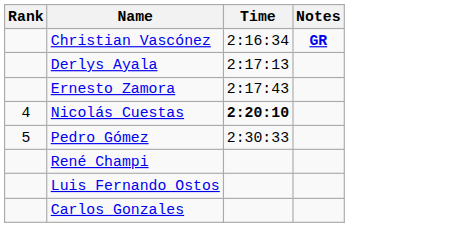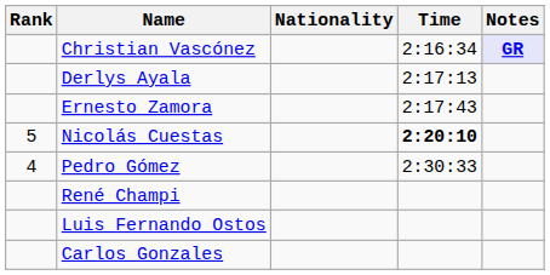+ column: Nationality
Christian Vascónez | Notes: no background -> lavender background
Nicolás Cuestas | Rank: 4 -> 5
Pedro Gómez | Rank: 5 -> 4
